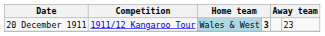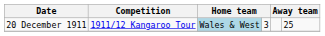20 December 1911 | column 4: bold -> normal
20 December 1911 | column 6: 23 -> 25
